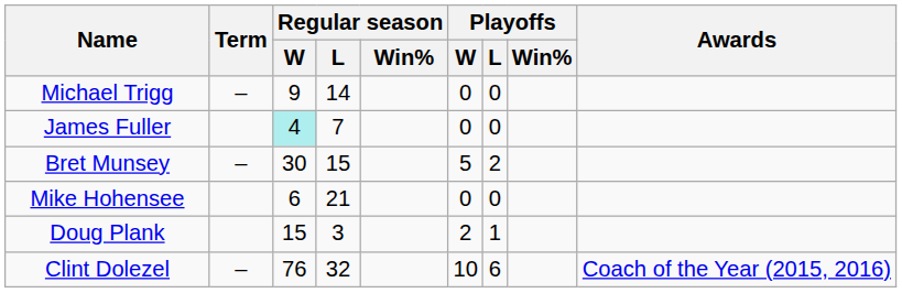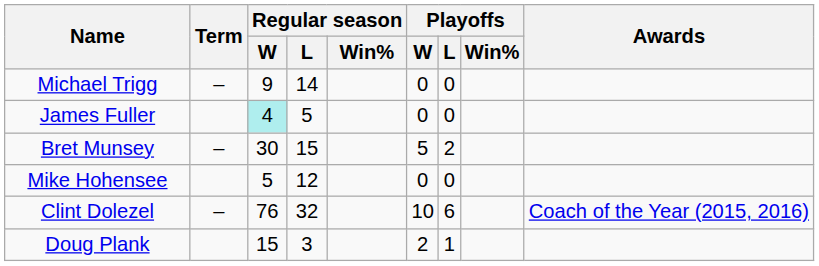James Fuller | Regular season / L: 7 -> 5
Mike Hohensee | Regular season / W: 6 -> 5
Mike Hohensee | Regular season / L: 21 -> 12
rows swapped: Doug Plank <-> Clint Dolezel
